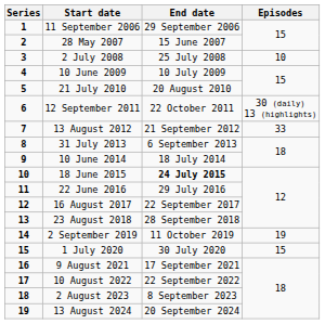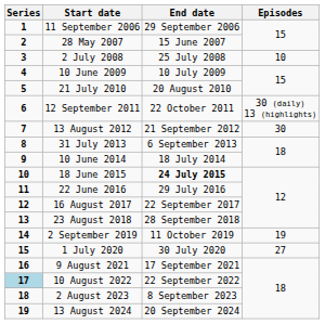13 August 2012 | Episodes: 33 -> 30
1 July 2020 | Episodes: 15 -> 27
10 August 2022 | Series: no background -> lightblue background
